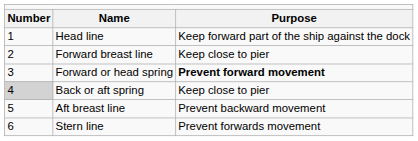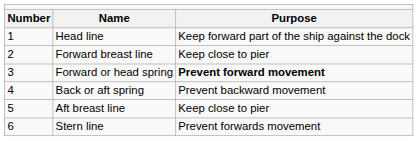Back or aft spring | column 1: lightgrey background -> no background
Back or aft spring | column 3: Keep close to pier -> Prevent backward movement
Aft breast line | column 3: Prevent backward movement -> Keep close to pier
